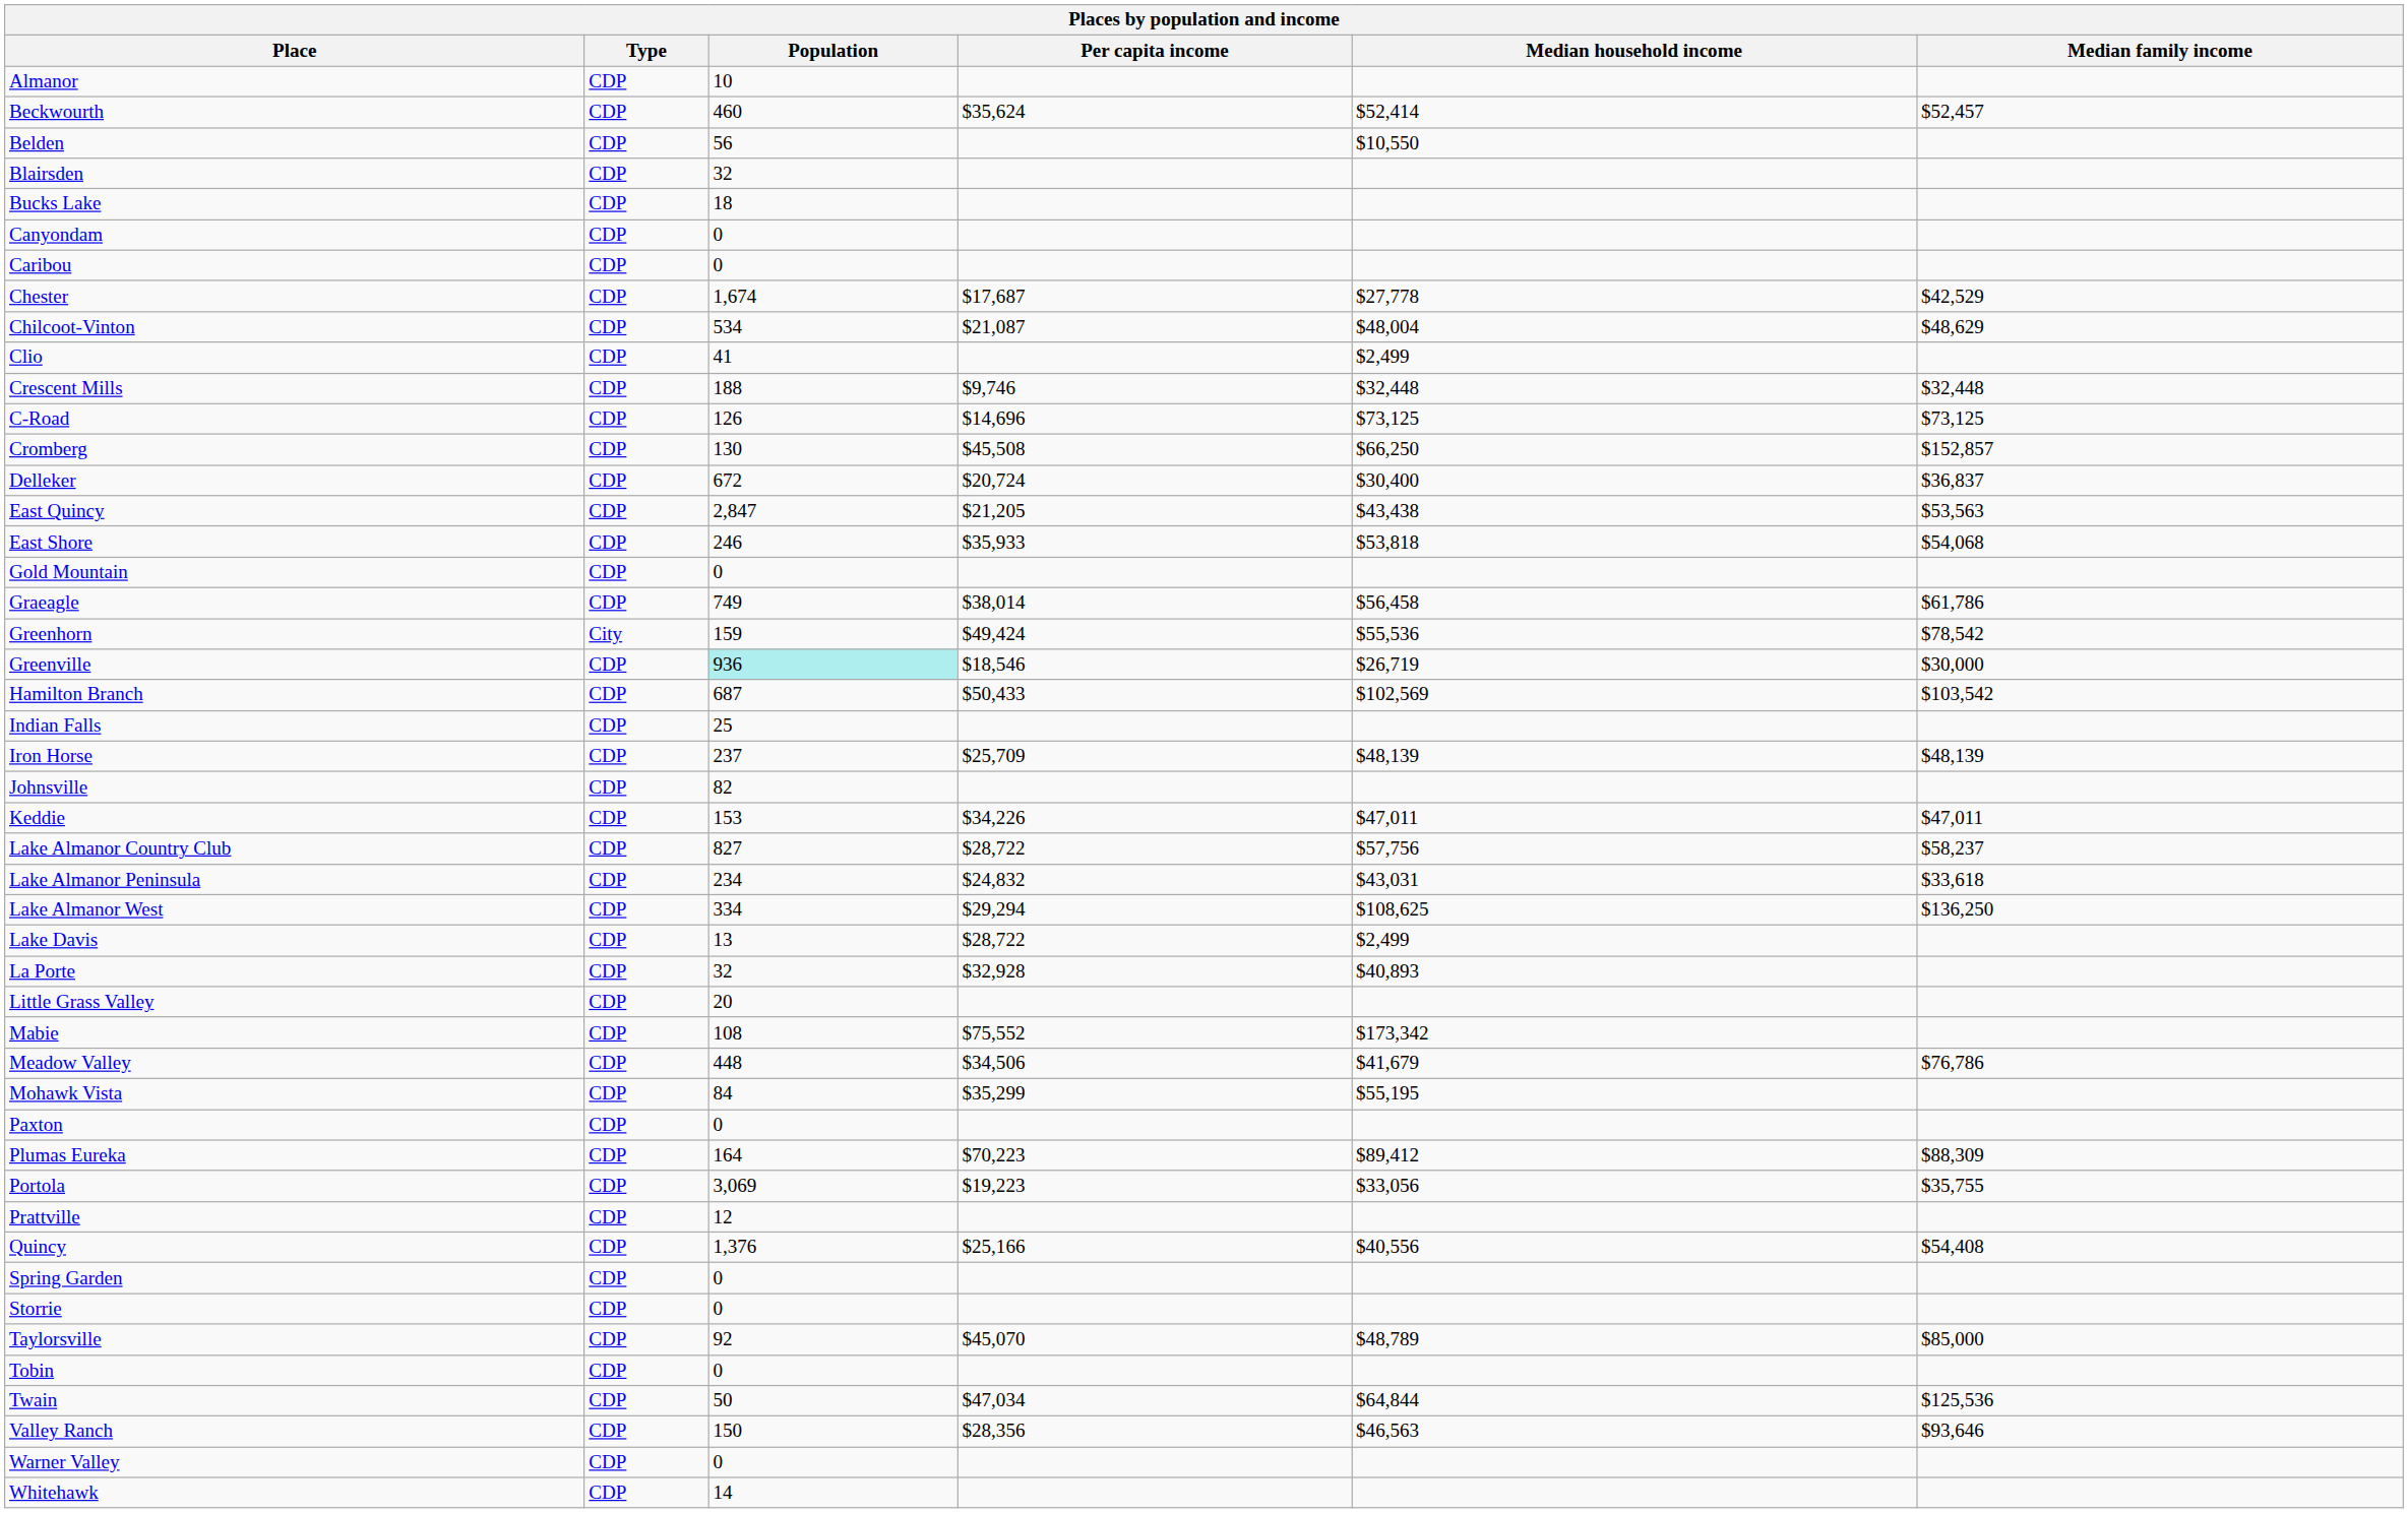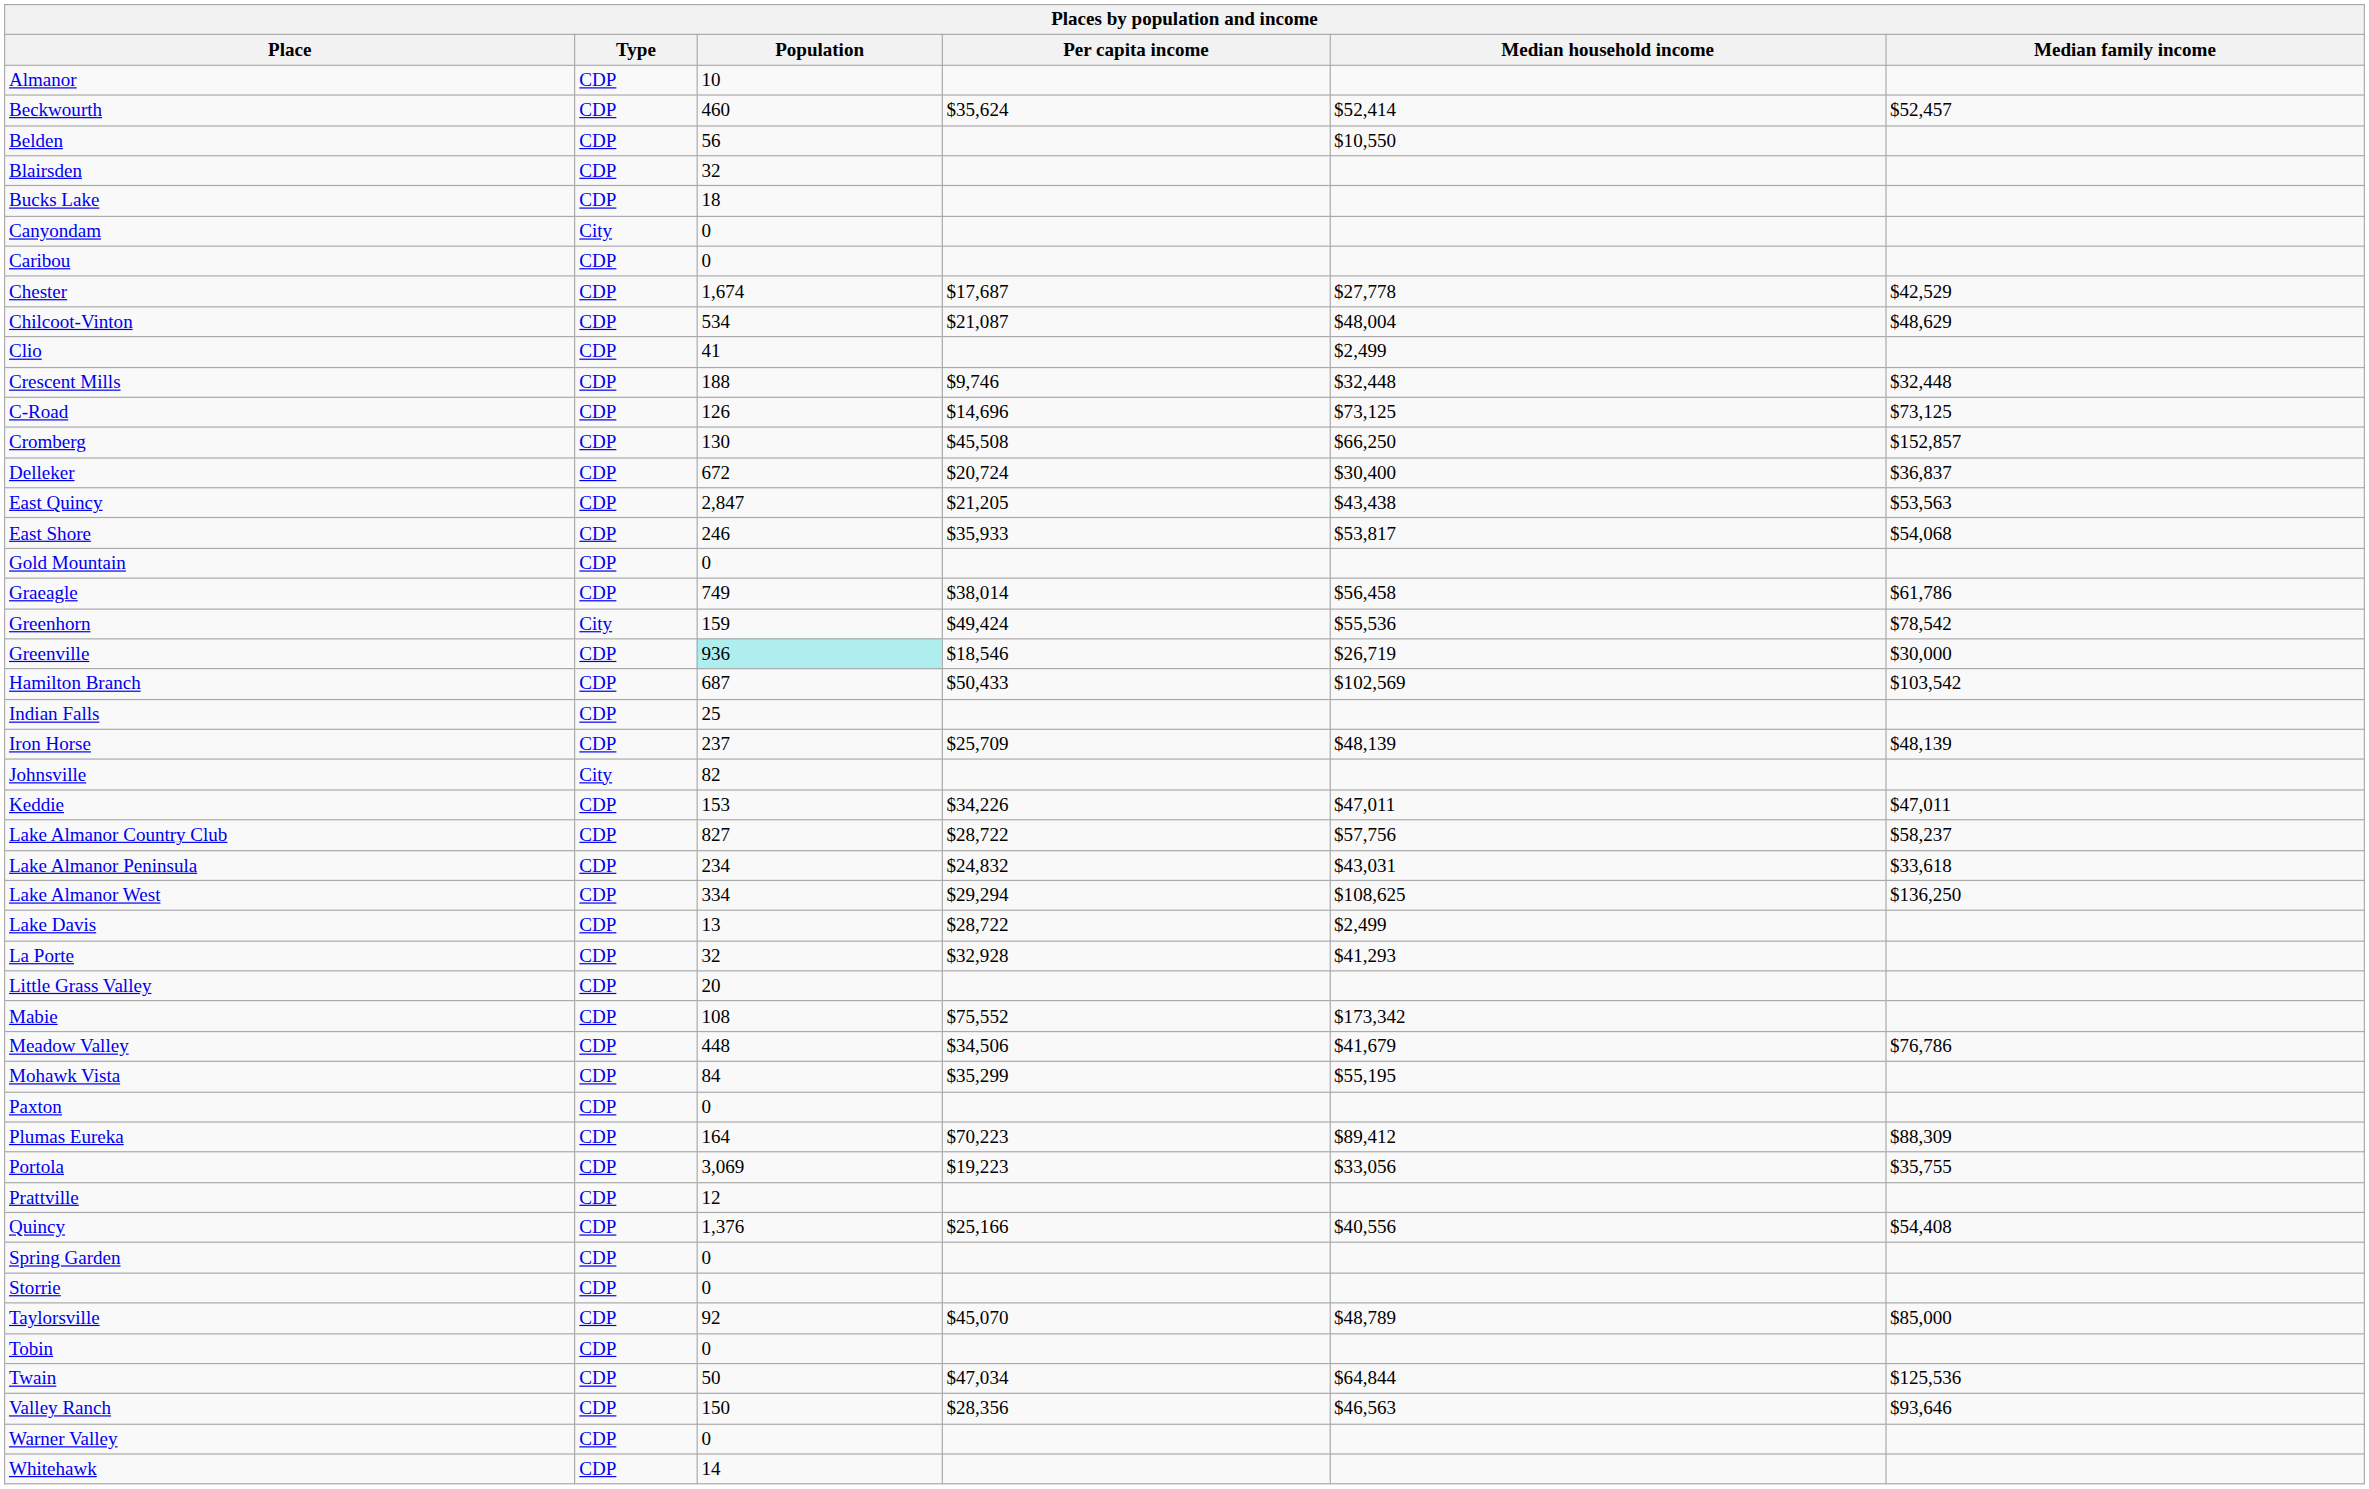Canyondam | Type: CDP -> City
East Shore | Median household income: $53,818 -> $53,817
Johnsville | Type: CDP -> City
La Porte | Median household income: $40,893 -> $41,293
